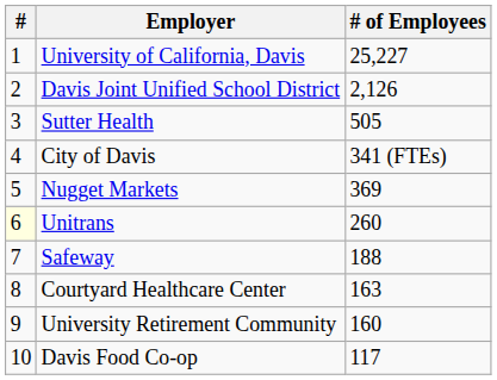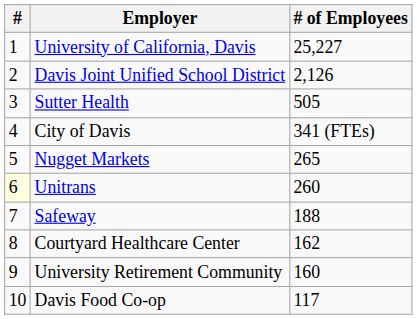Nugget Markets | # of Employees: 369 -> 265
Courtyard Healthcare Center | # of Employees: 163 -> 162
